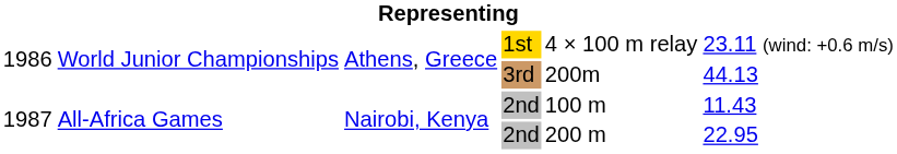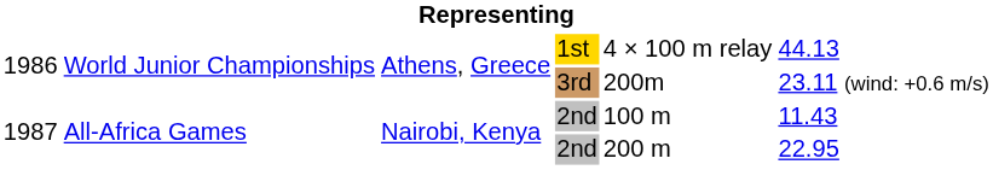1st | column 6: 23.11 (wind: +0.6 m/s) -> 44.13
3rd | column 6: 44.13 -> 23.11 (wind: +0.6 m/s)
